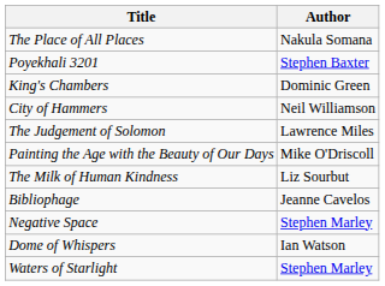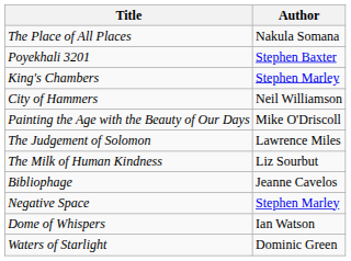King's Chambers | Author: Dominic Green -> Stephen Marley
rows swapped: Painting the Age with the Beauty of Our Days <-> The Judgement of Solomon
Waters of Starlight | Author: Stephen Marley -> Dominic Green
